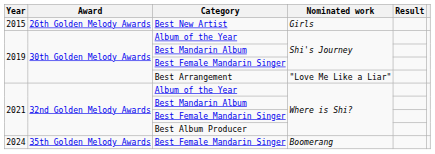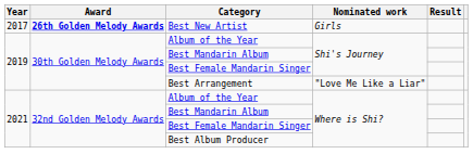Best New Artist | Year: 2015 -> 2017
Best New Artist | Award: normal -> bold
- row: 2024 | 35th Golden Melody Awards | Best Female Mandarin Singer | Boomerang
